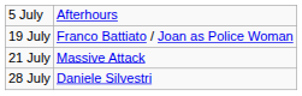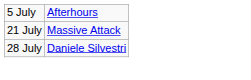- row: 19 July | Franco Battiato / Joan as Police Woman
